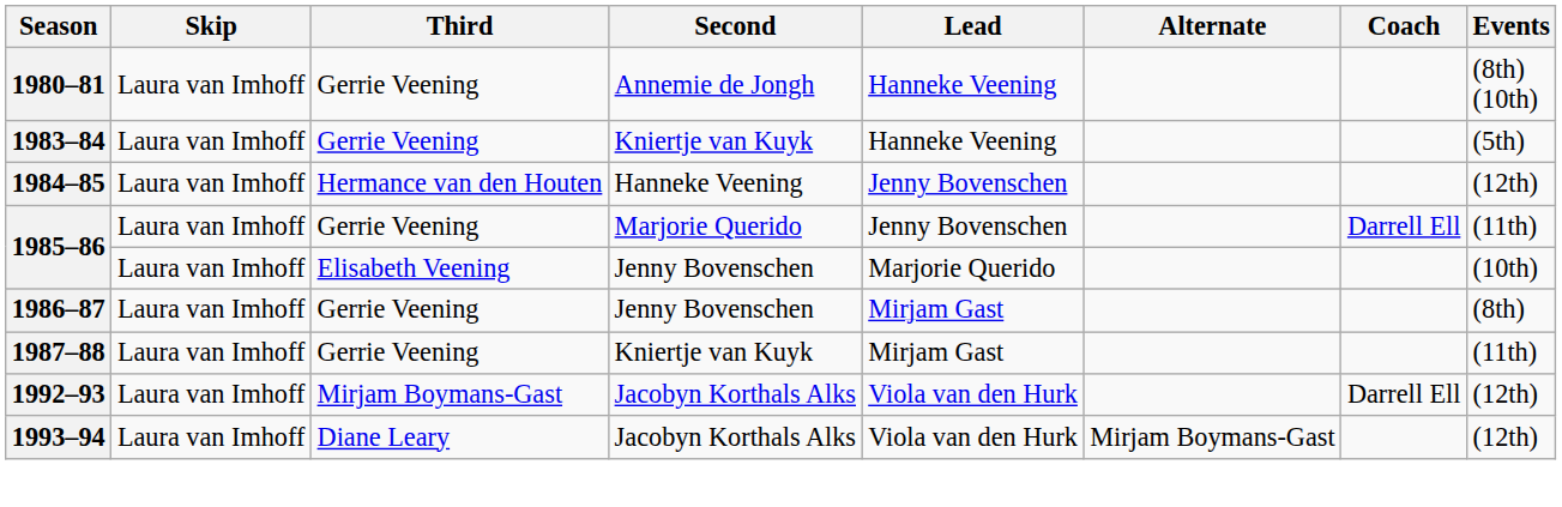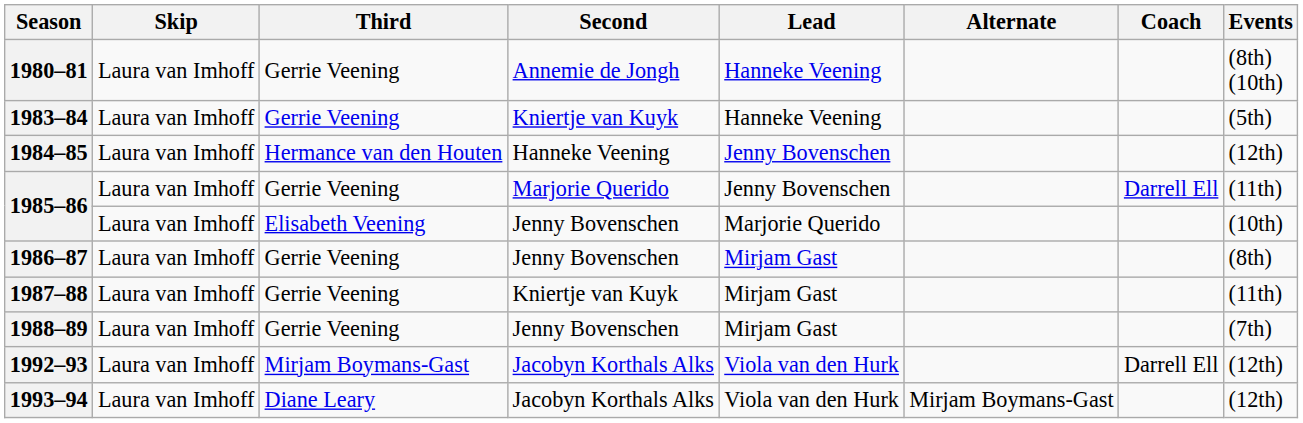+ row: 1988–89 | Laura van Imhoff | Gerrie Veening | Jenny Bovenschen | Mirjam Gast | (7th)
